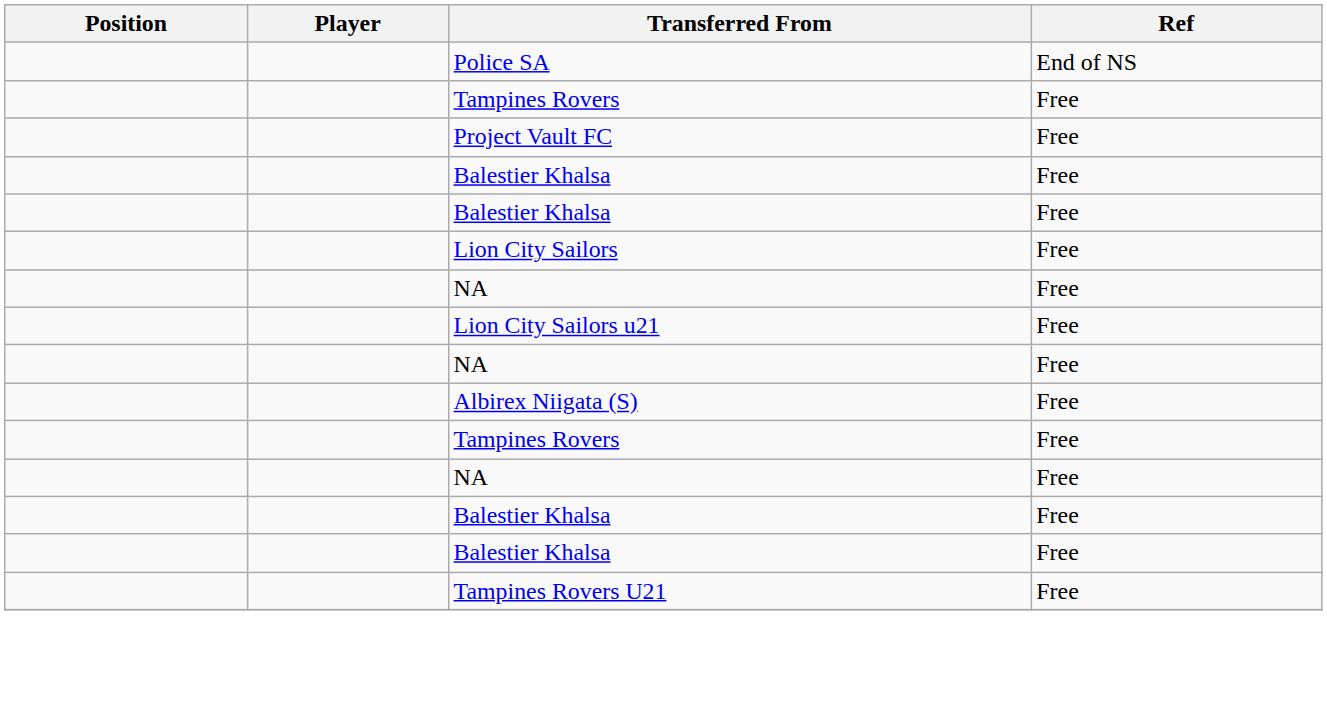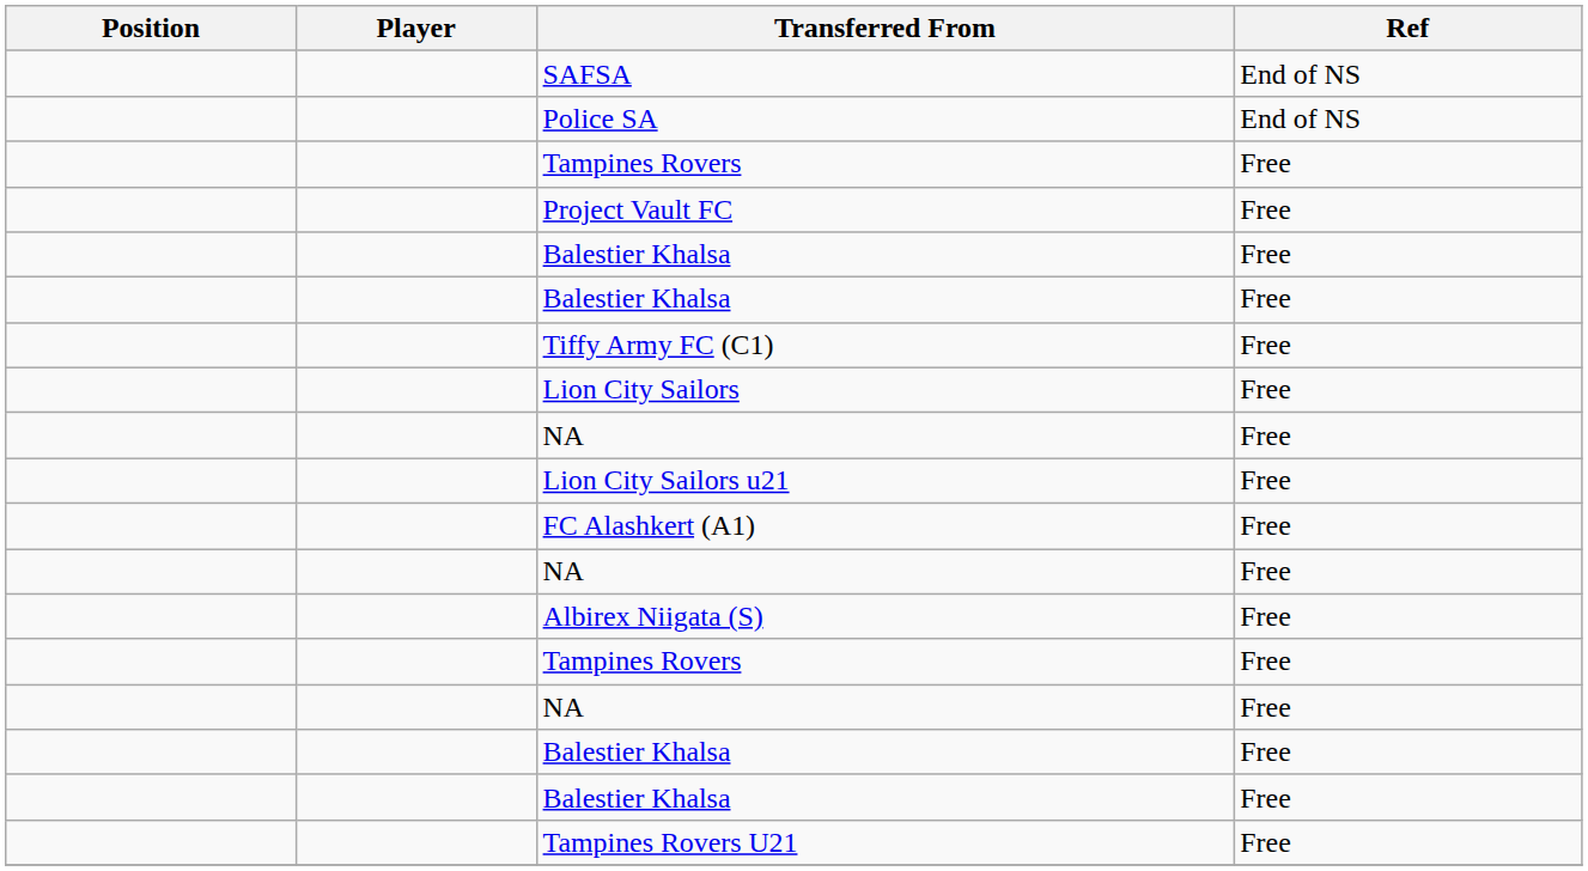+ row: SAFSA | End of NS
+ row: Tiffy Army FC (C1) | Free
+ row: FC Alashkert (A1) | Free
